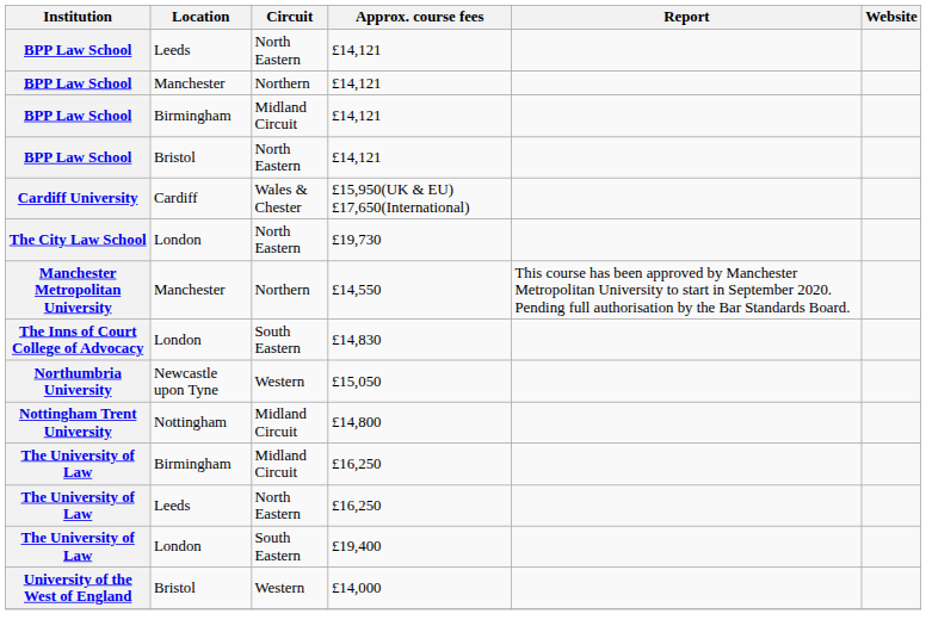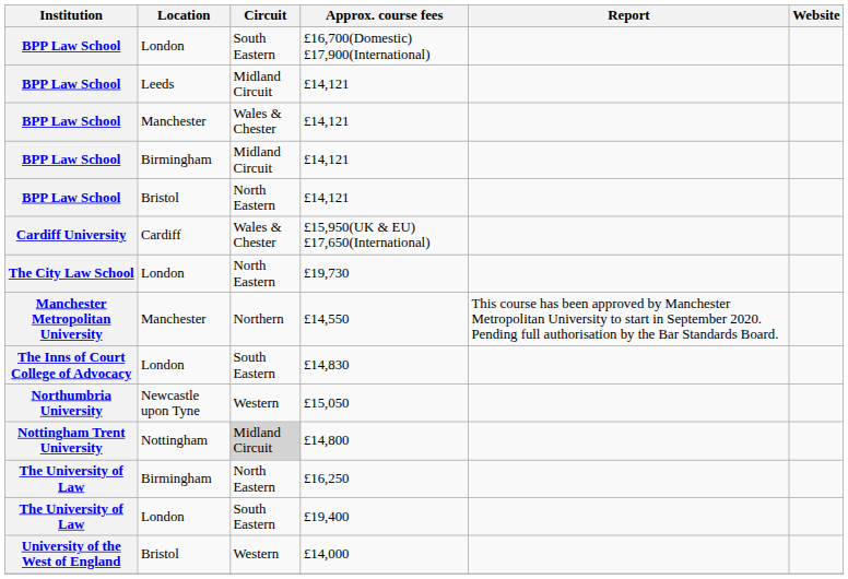+ row: BPP Law School | London | South Eastern | £16,700(Domestic) £17,900(International)
Leeds / £14,121 | Circuit: North Eastern -> Midland Circuit
Manchester / £14,121 | Circuit: Northern -> Wales & Chester
£14,800 | Circuit: no background -> lightgrey background
Birmingham / £16,250 | Circuit: Midland Circuit -> North Eastern
- row: The University of Law | Leeds | North Eastern | £16,250
